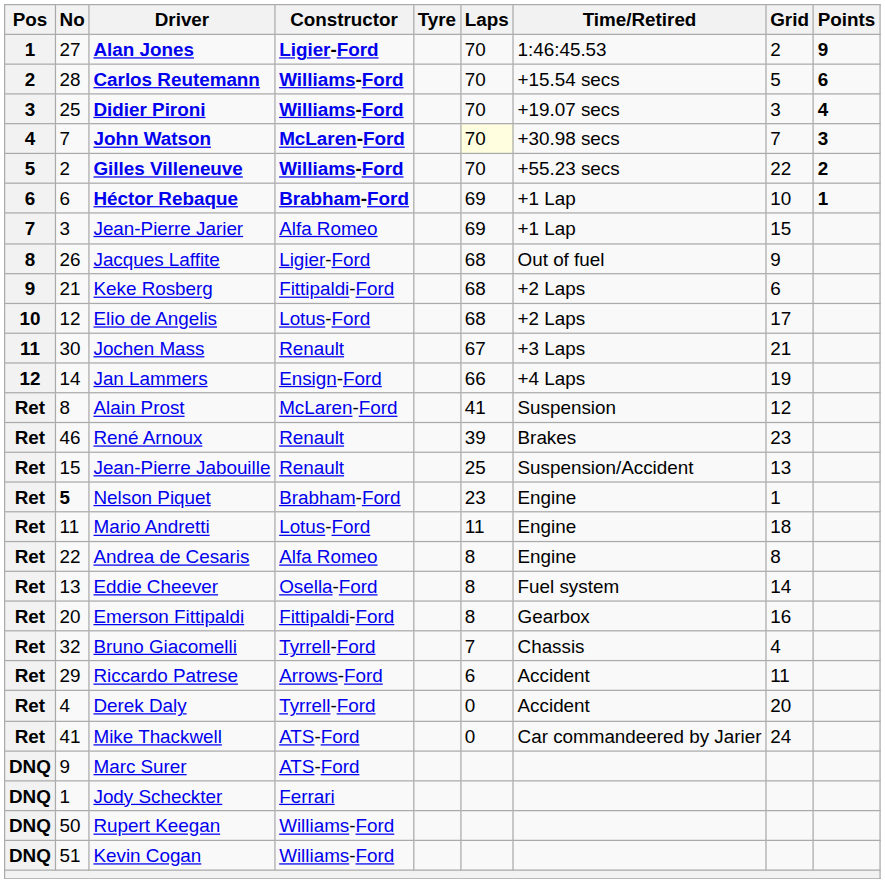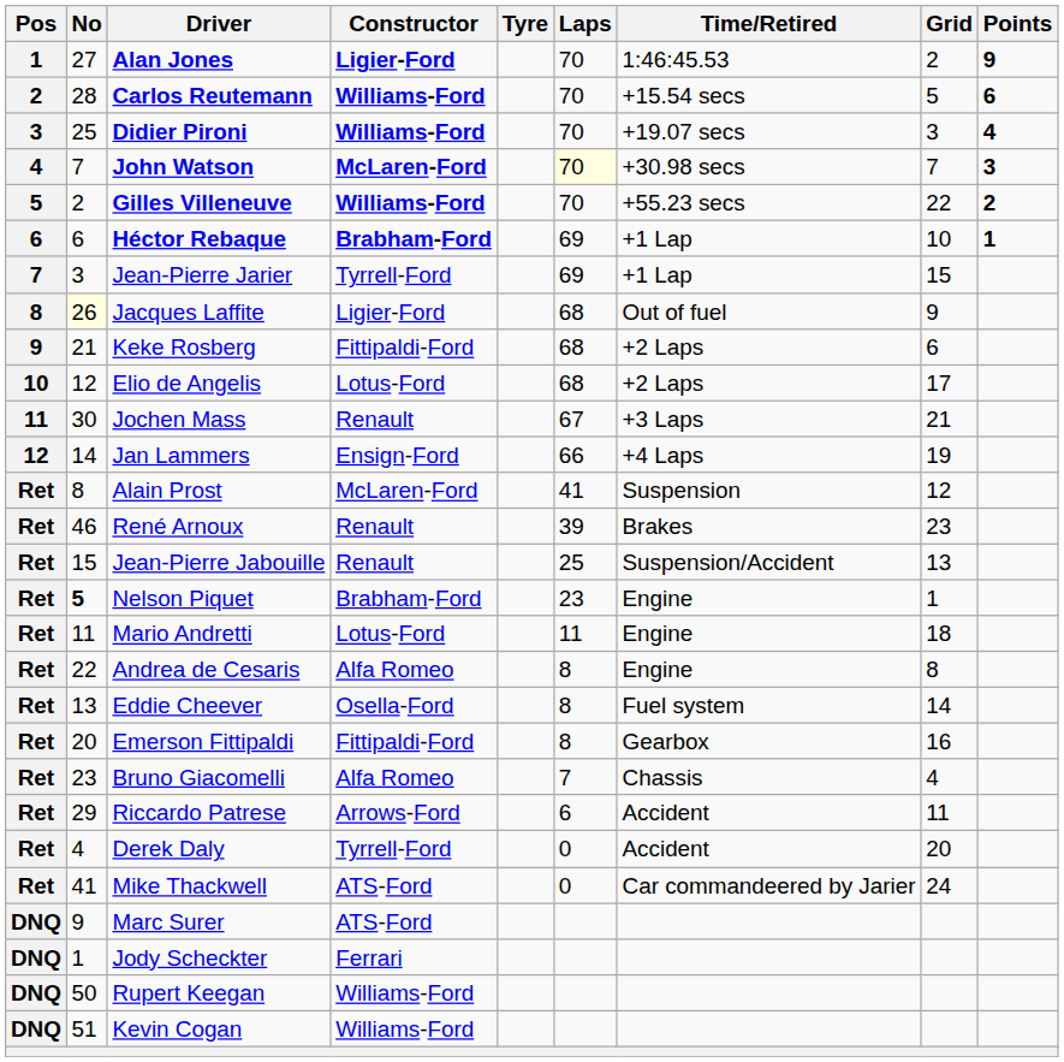Jean-Pierre Jarier | Constructor: Alfa Romeo -> Tyrrell-Ford
Jacques Laffite | No: no background -> lightyellow background
Bruno Giacomelli | No: 32 -> 23
Bruno Giacomelli | Constructor: Tyrrell-Ford -> Alfa Romeo
